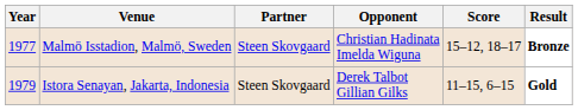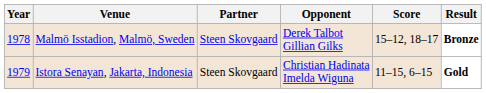Malmö Isstadion, Malmö, Sweden | Year: 1977 -> 1978
Malmö Isstadion, Malmö, Sweden | Opponent: Christian Hadinata Imelda Wiguna -> Derek Talbot Gillian Gilks
Istora Senayan, Jakarta, Indonesia | Opponent: Derek Talbot Gillian Gilks -> Christian Hadinata Imelda Wiguna
